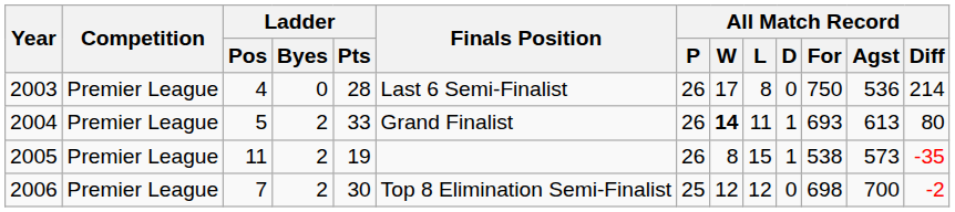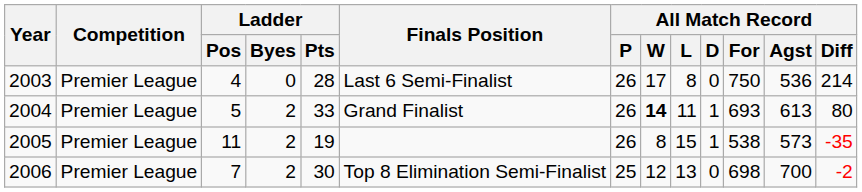2006 | All Match Record / L: 12 -> 13
